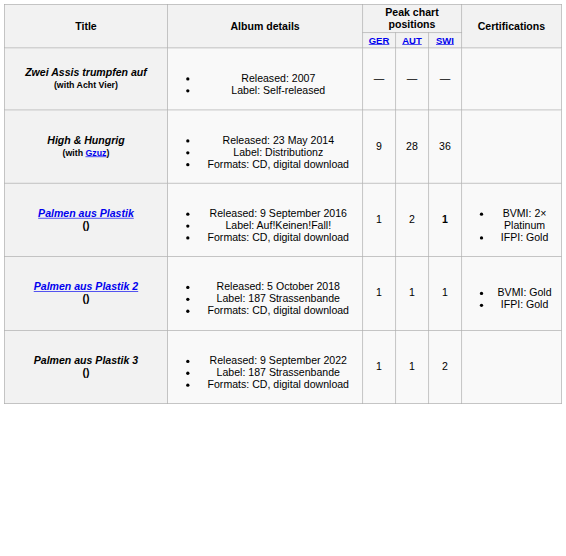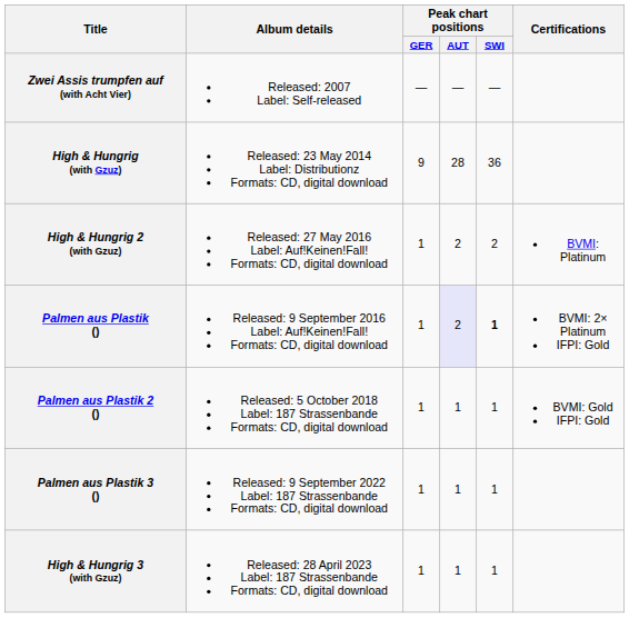+ row: High & Hungrig 2 (with Gzuz) | Released: 27 May 2016 Label: Auf!Keinen!Fall! Formats: CD, digital download | 1 | 2 | 2 | BVMI: Platinum
Palmen aus Plastik () | Peak chart positions / AUT: no background -> lavender background
Palmen aus Plastik 3 () | Peak chart positions / SWI: 2 -> 1
+ row: High & Hungrig 3 (with Gzuz) | Released: 28 April 2023 Label: 187 Strassenbande Formats: CD, digital download | 1 | 1 | 1
